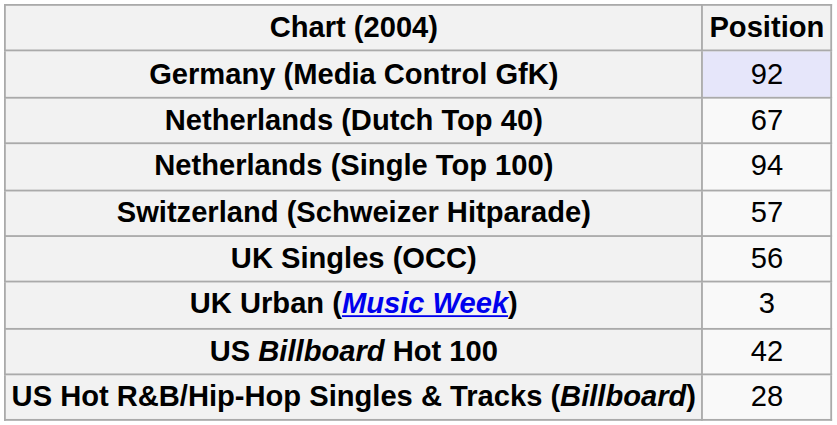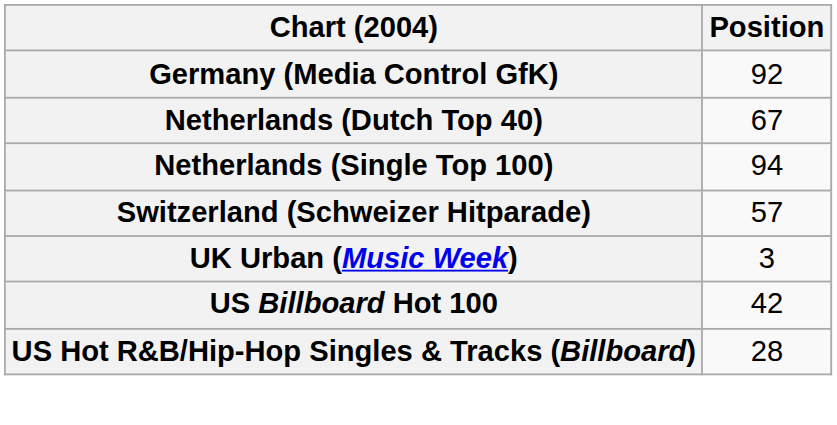Germany (Media Control GfK) | Position: lavender background -> no background
- row: UK Singles (OCC) | 56
